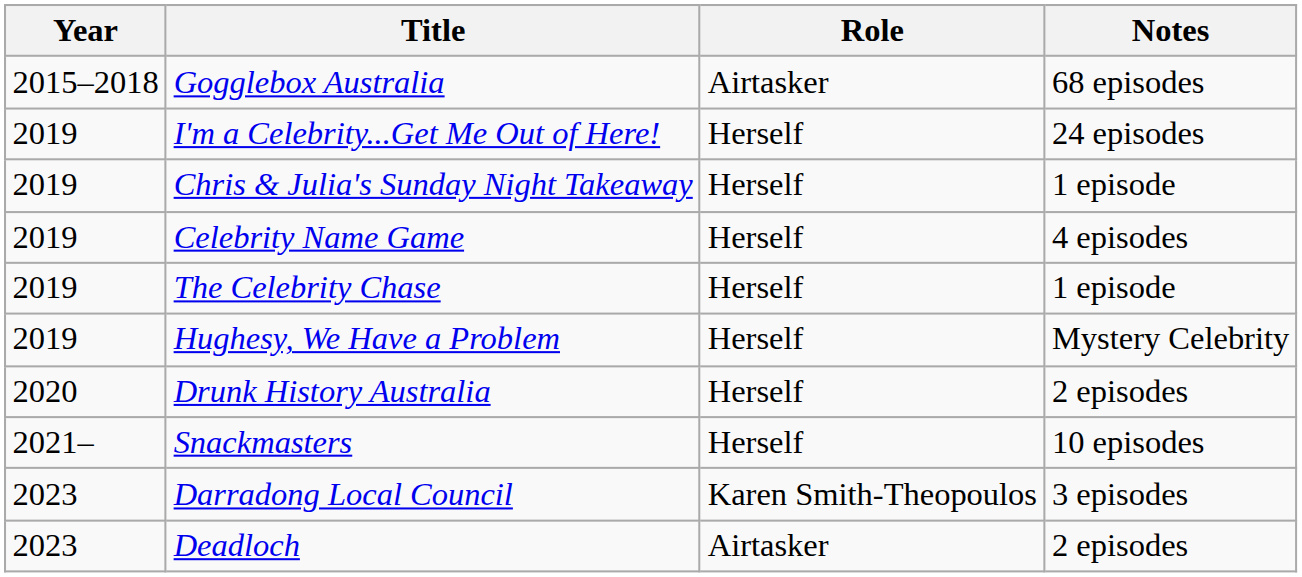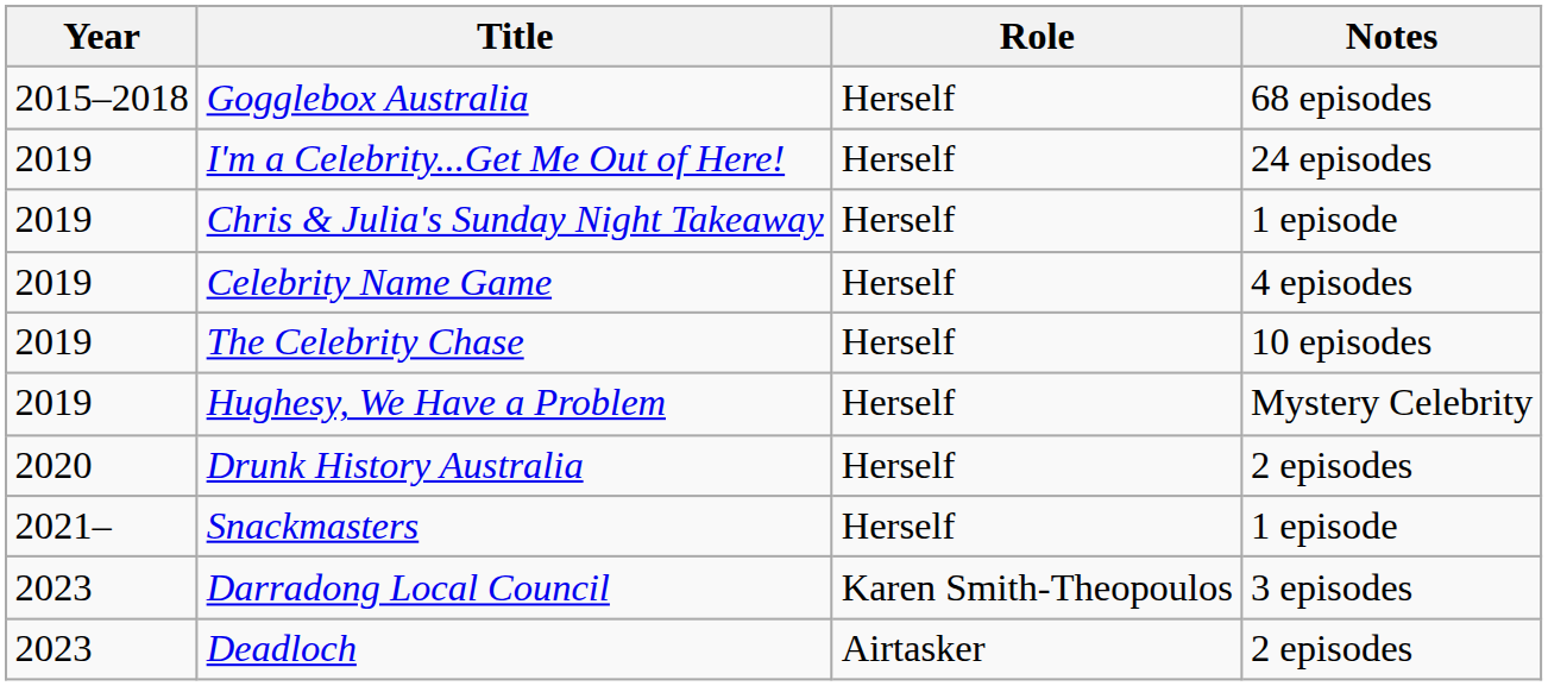Gogglebox Australia | Role: Airtasker -> Herself
The Celebrity Chase | Notes: 1 episode -> 10 episodes
Snackmasters | Notes: 10 episodes -> 1 episode
